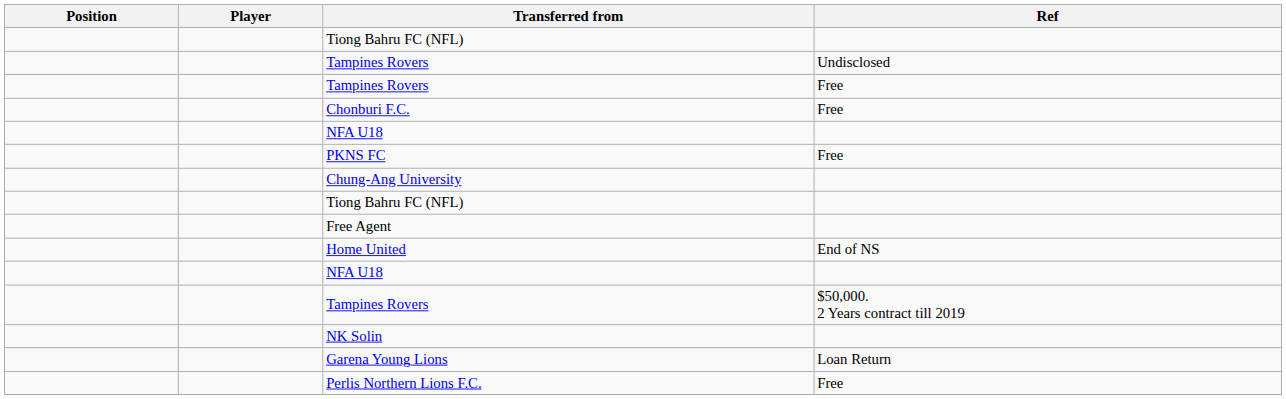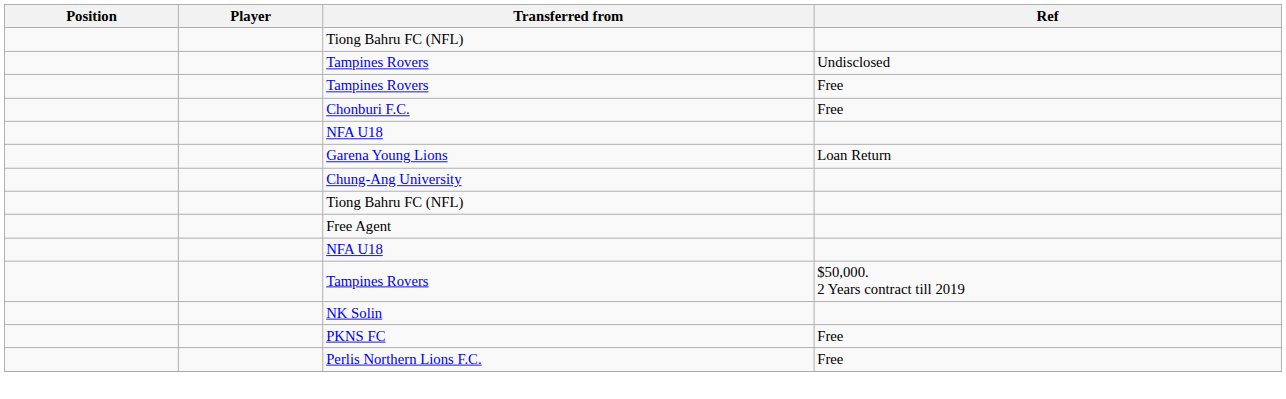rows swapped: Garena Young Lions <-> PKNS FC
- row: Home United | End of NS
